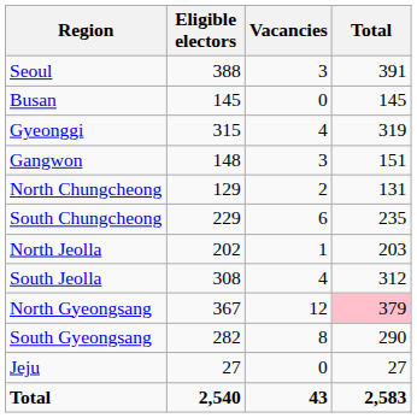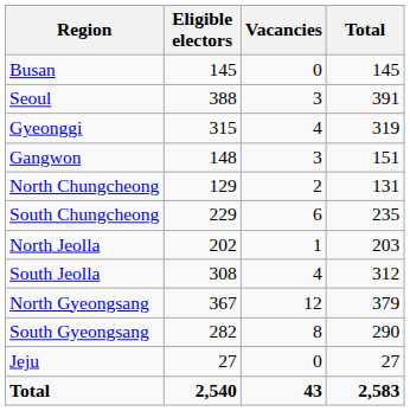rows swapped: Seoul <-> Busan
North Gyeongsang | Total: pink background -> no background
